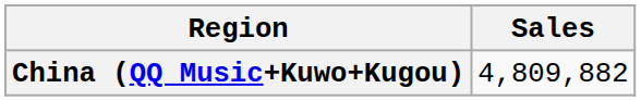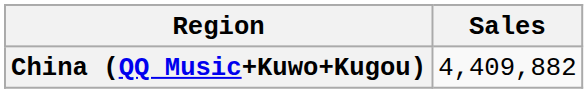China (QQ Music+Kuwo+Kugou) | Sales: 4,809,882 -> 4,409,882
